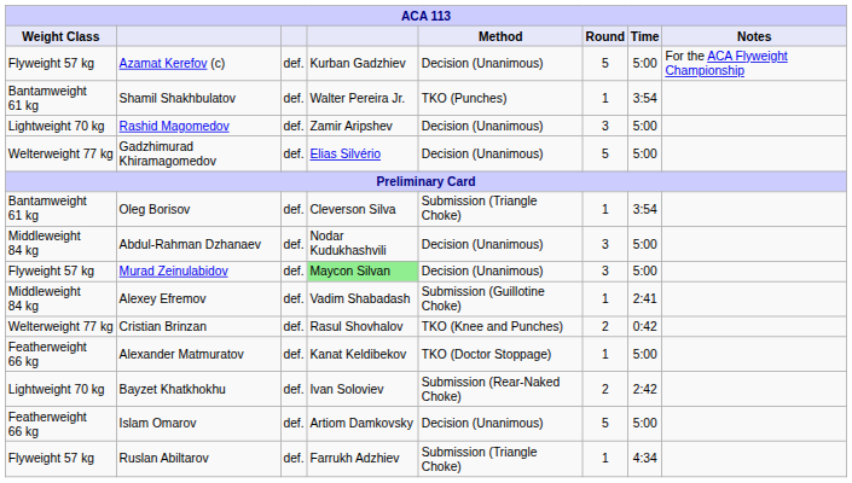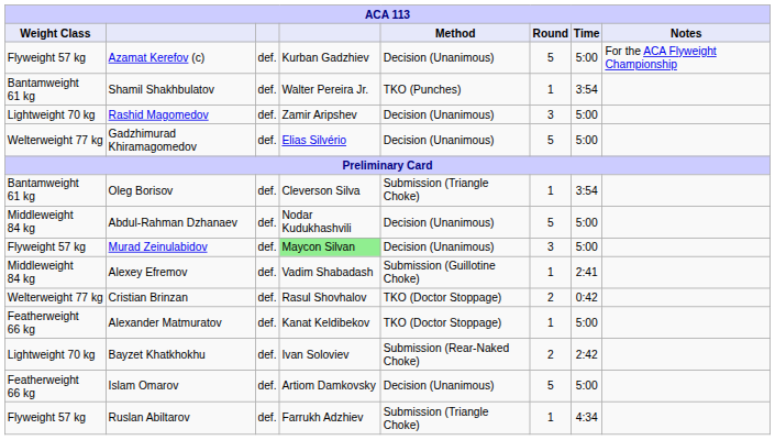Abdul-Rahman Dzhanaev | Round: 3 -> 5
Cristian Brinzan | Method: TKO (Knee and Punches) -> TKO (Doctor Stoppage)
